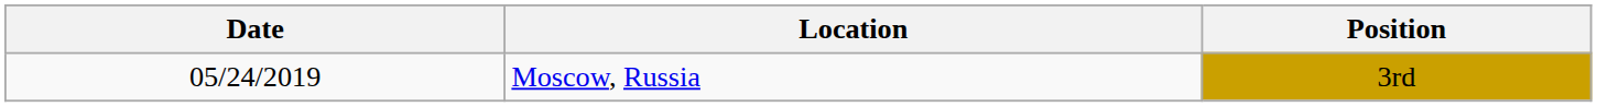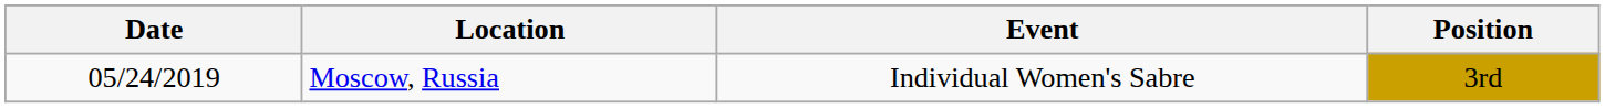+ column: Event | Individual Women's Sabre
